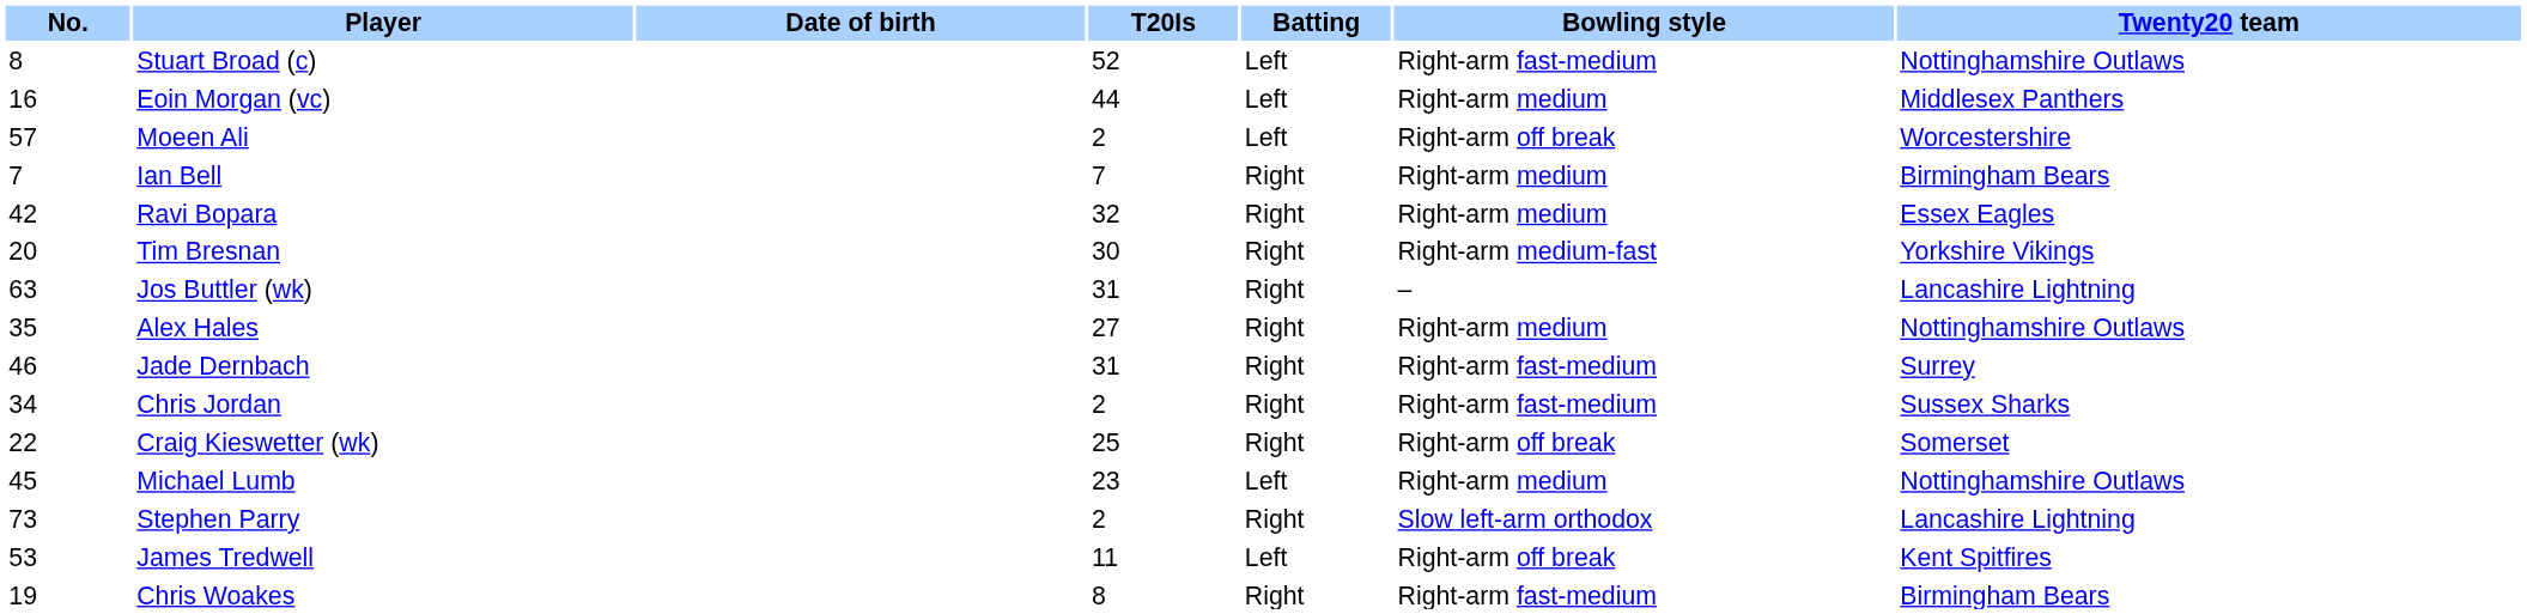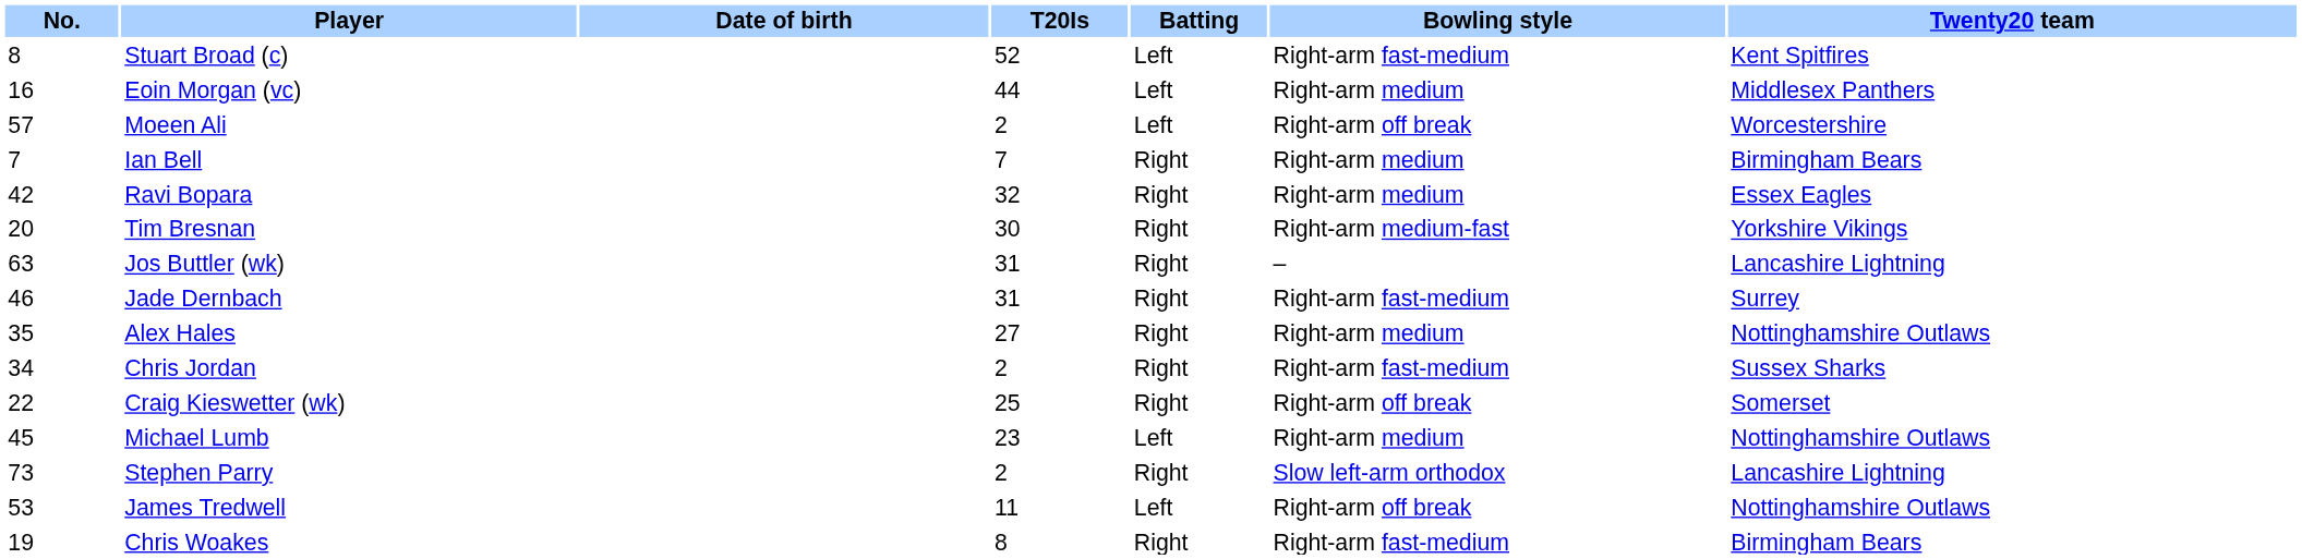Stuart Broad (c) | Twenty20 team: Nottinghamshire Outlaws -> Kent Spitfires
rows swapped: Jade Dernbach <-> Alex Hales
James Tredwell | Twenty20 team: Kent Spitfires -> Nottinghamshire Outlaws
